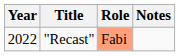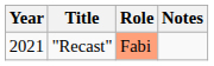"Recast" | Year: 2022 -> 2021
